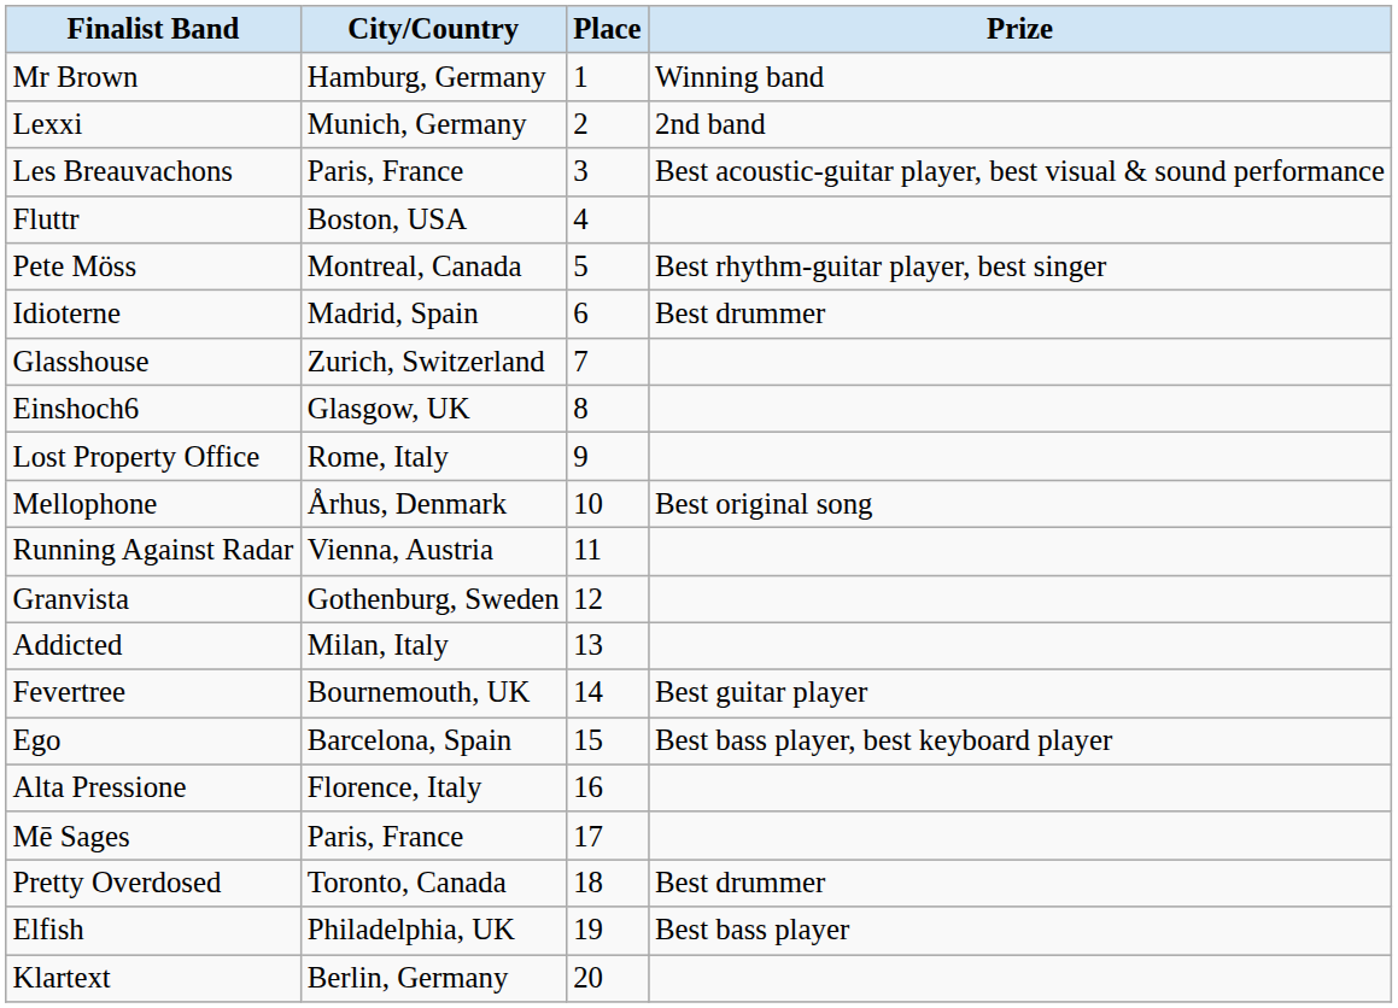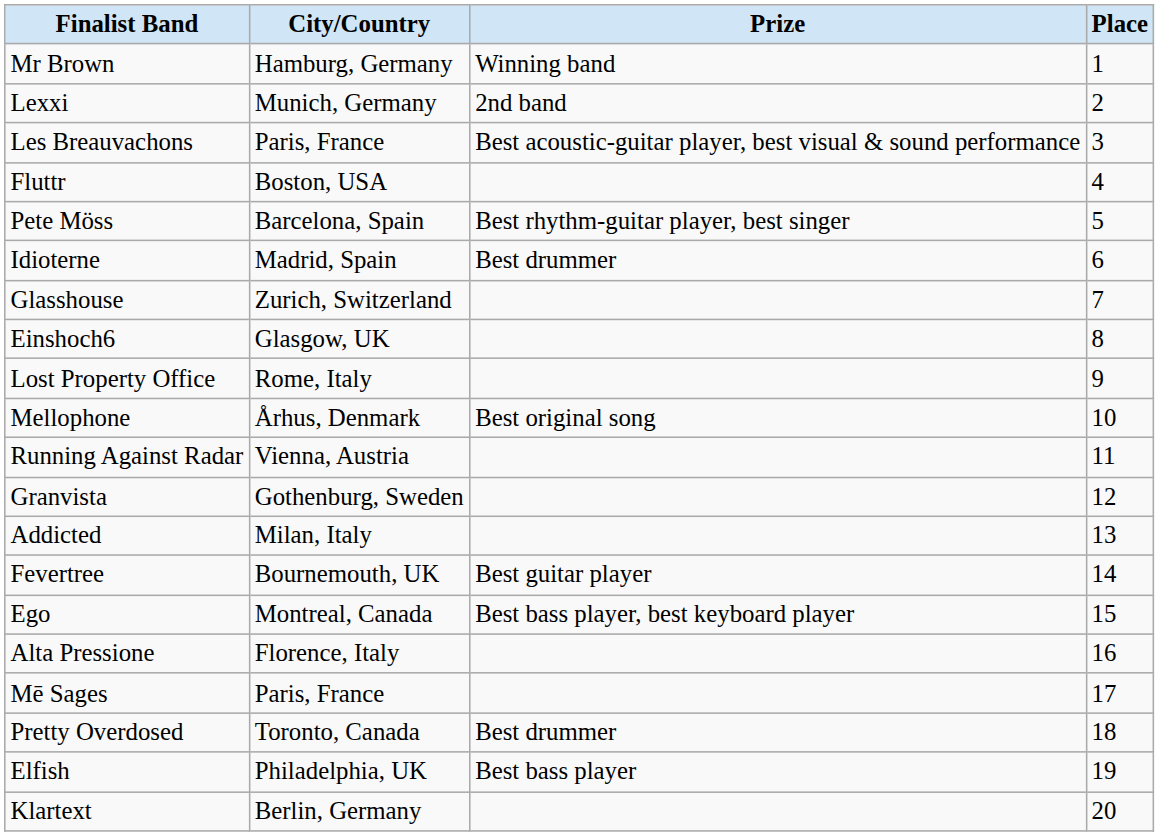columns swapped: Place <-> Prize
Pete Möss | City/Country: Montreal, Canada -> Barcelona, Spain
Ego | City/Country: Barcelona, Spain -> Montreal, Canada
